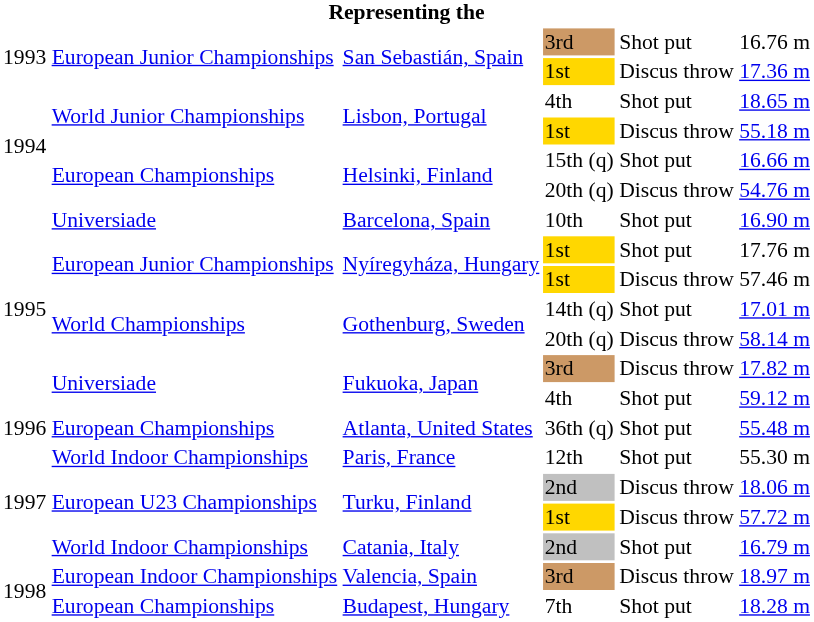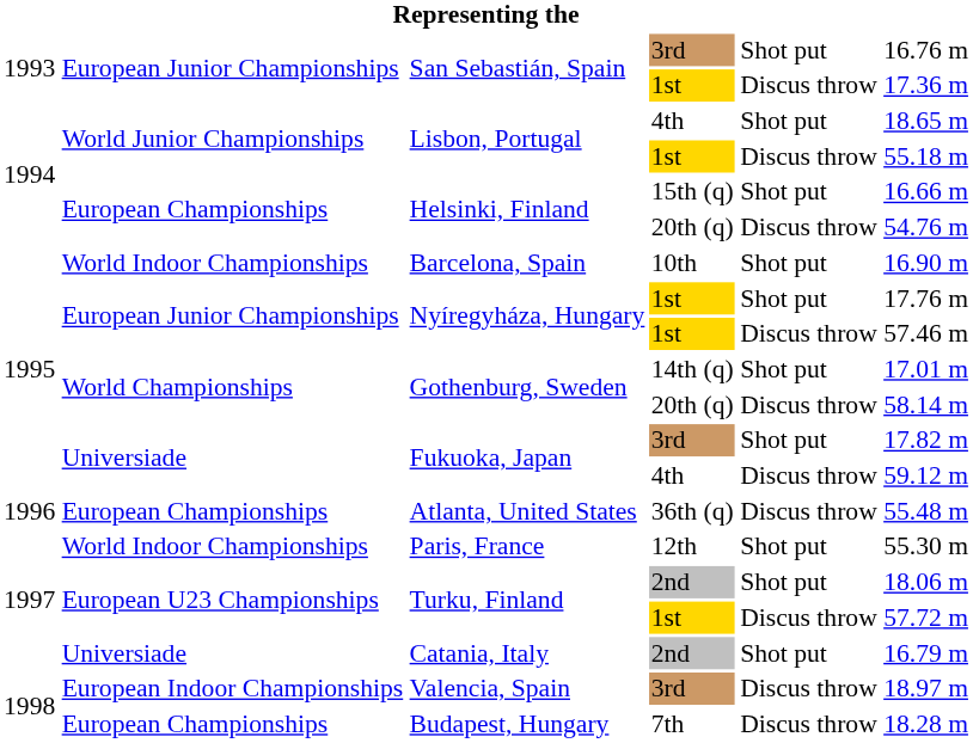Barcelona, Spain | column 2: Universiade -> World Indoor Championships
Fukuoka, Japan / 3rd | column 5: Discus throw -> Shot put
Fukuoka, Japan / 4th | column 5: Shot put -> Discus throw
Atlanta, United States | column 5: Shot put -> Discus throw
Turku, Finland / 2nd | column 5: Discus throw -> Shot put
Catania, Italy | column 2: World Indoor Championships -> Universiade
Budapest, Hungary | column 5: Shot put -> Discus throw
